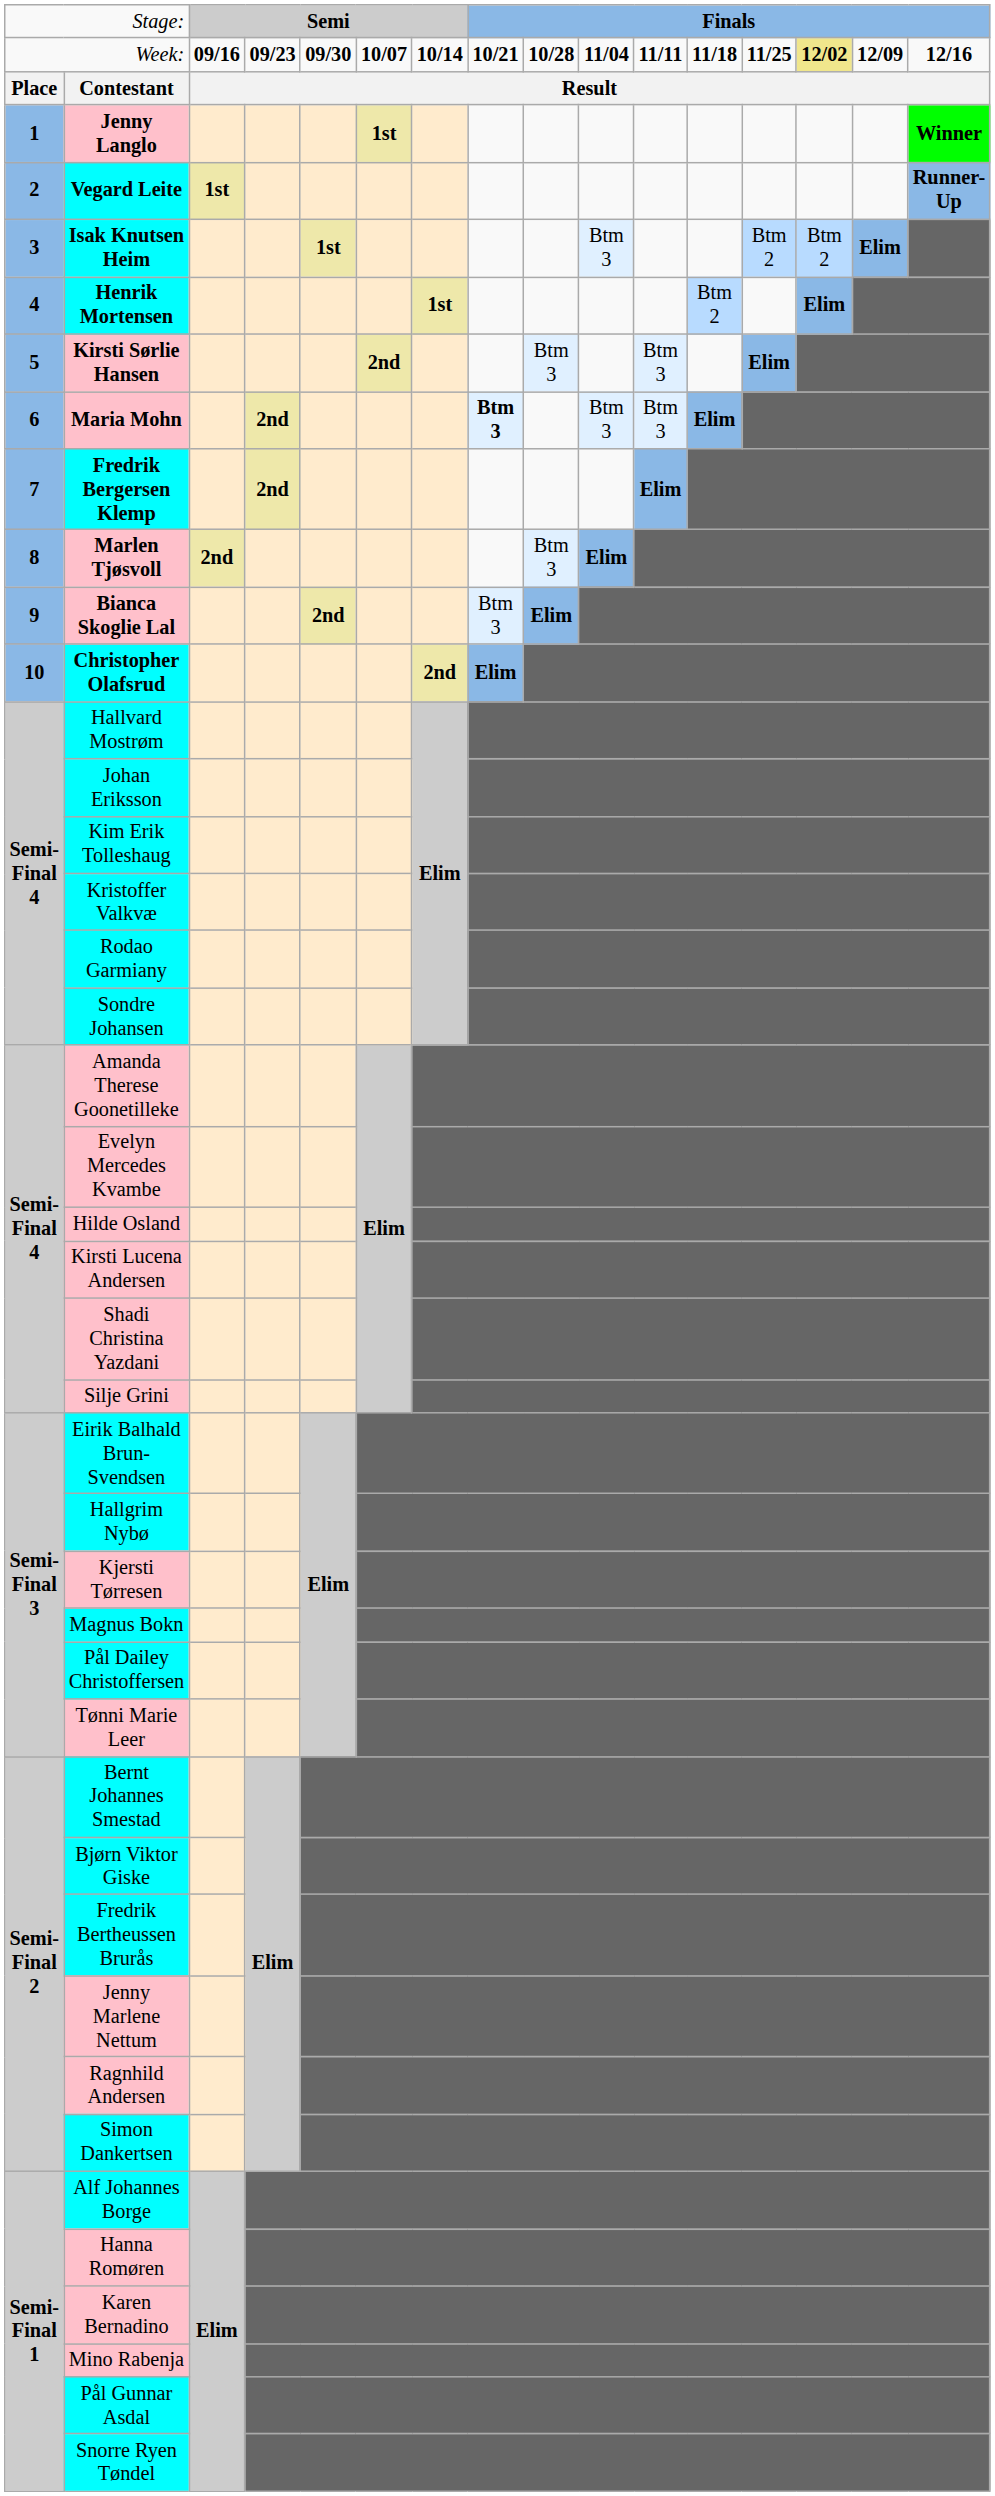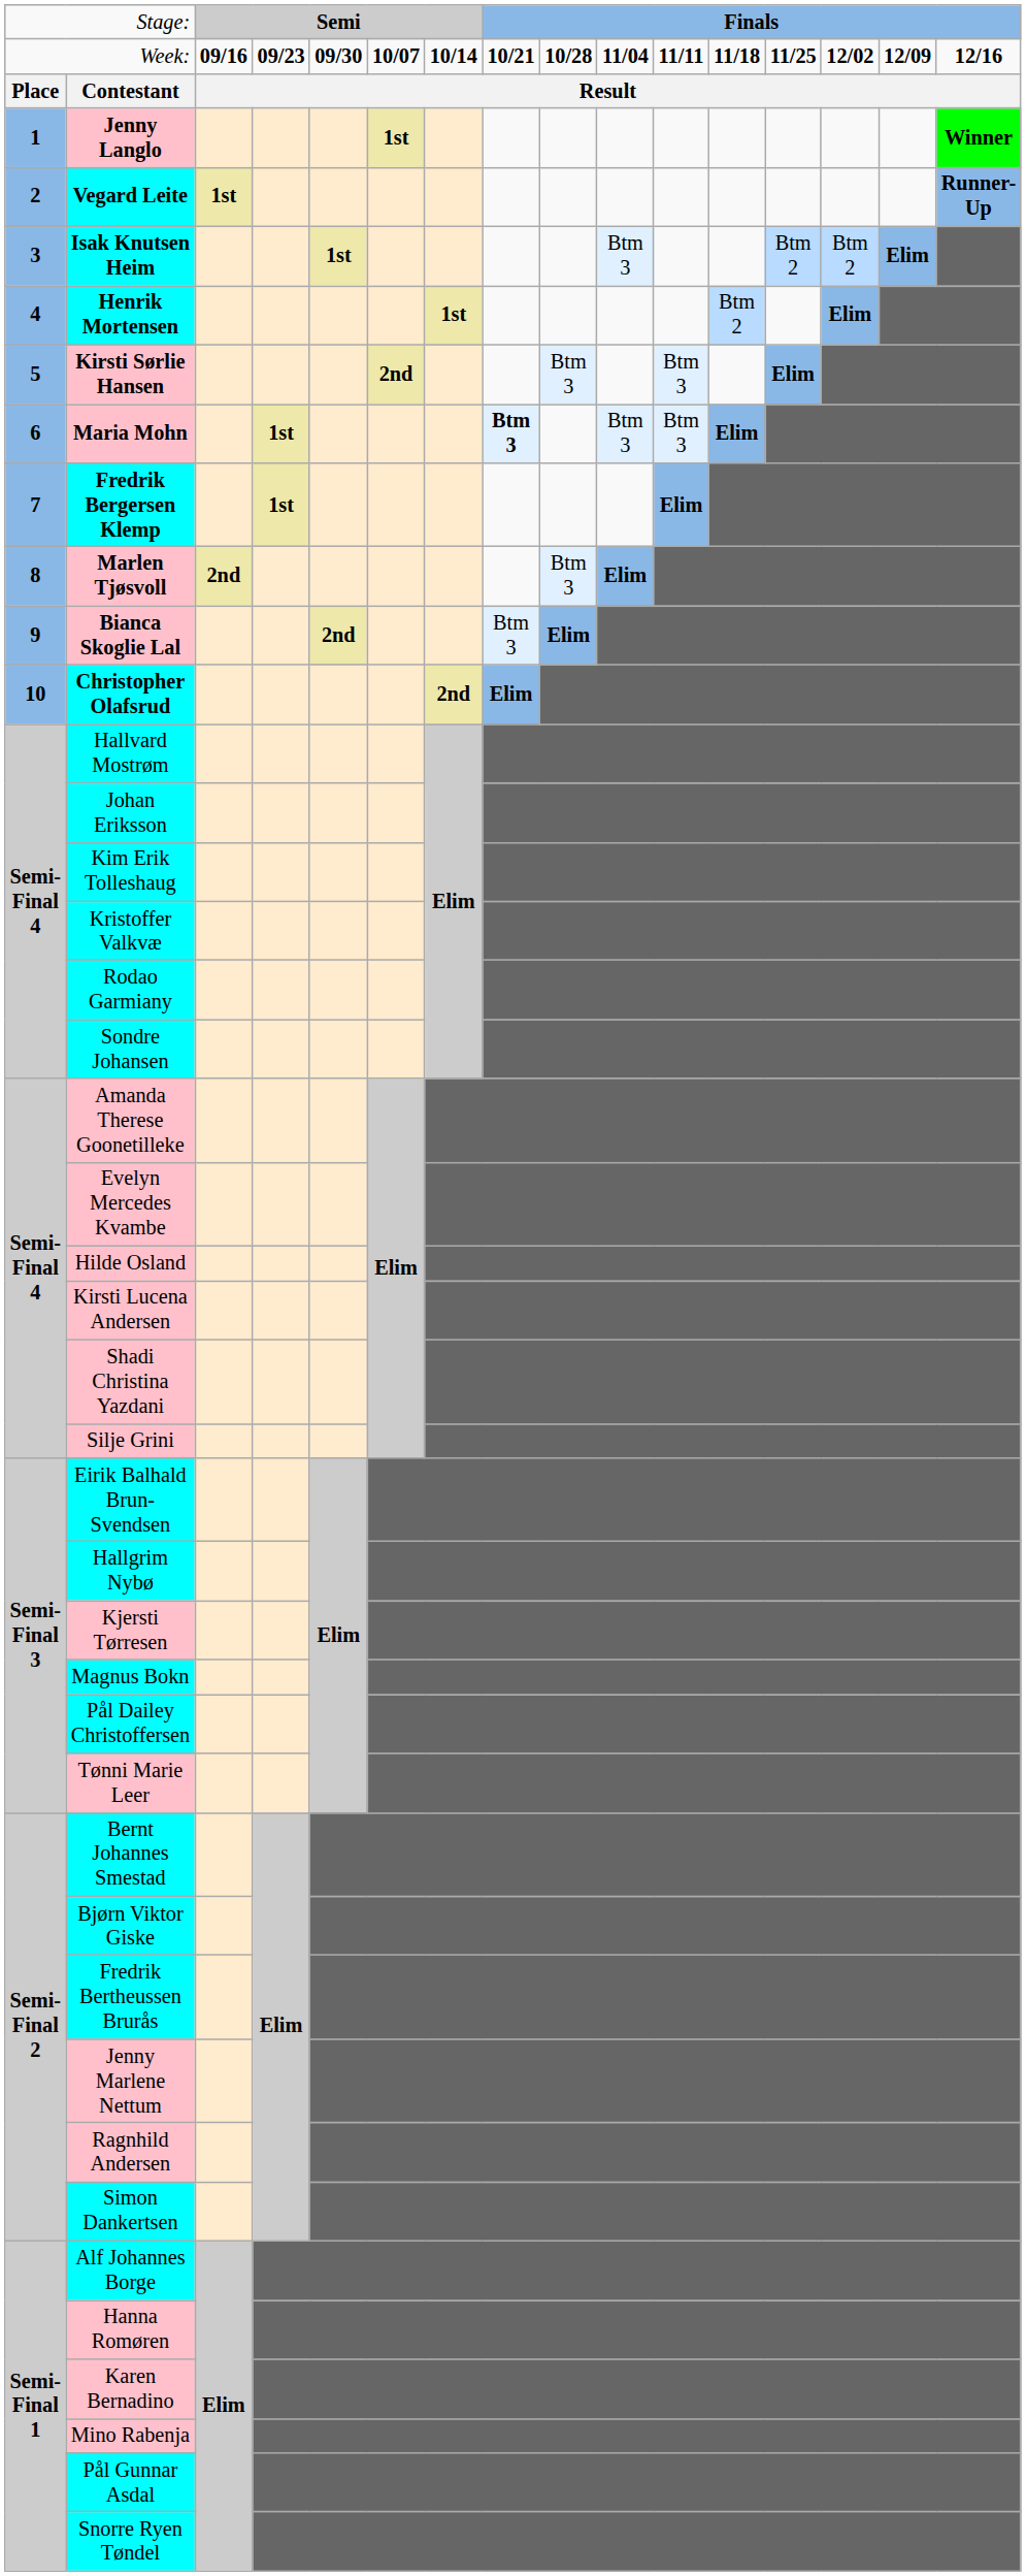Week: | column 14: khaki background -> no background
Maria Mohn | column 4: 2nd -> 1st
Fredrik Bergersen Klemp | column 4: 2nd -> 1st
